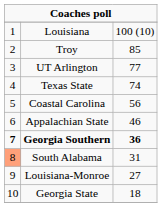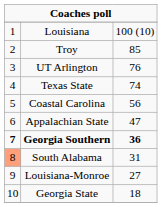UT Arlington | column 3: 77 -> 76
Appalachian State | column 3: 46 -> 47
